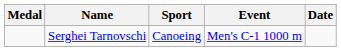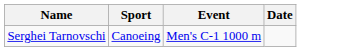- column: Medal
